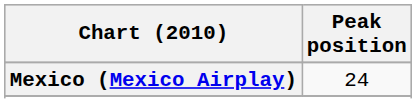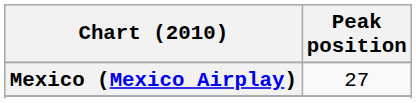Mexico (Mexico Airplay) | Peak position: 24 -> 27
